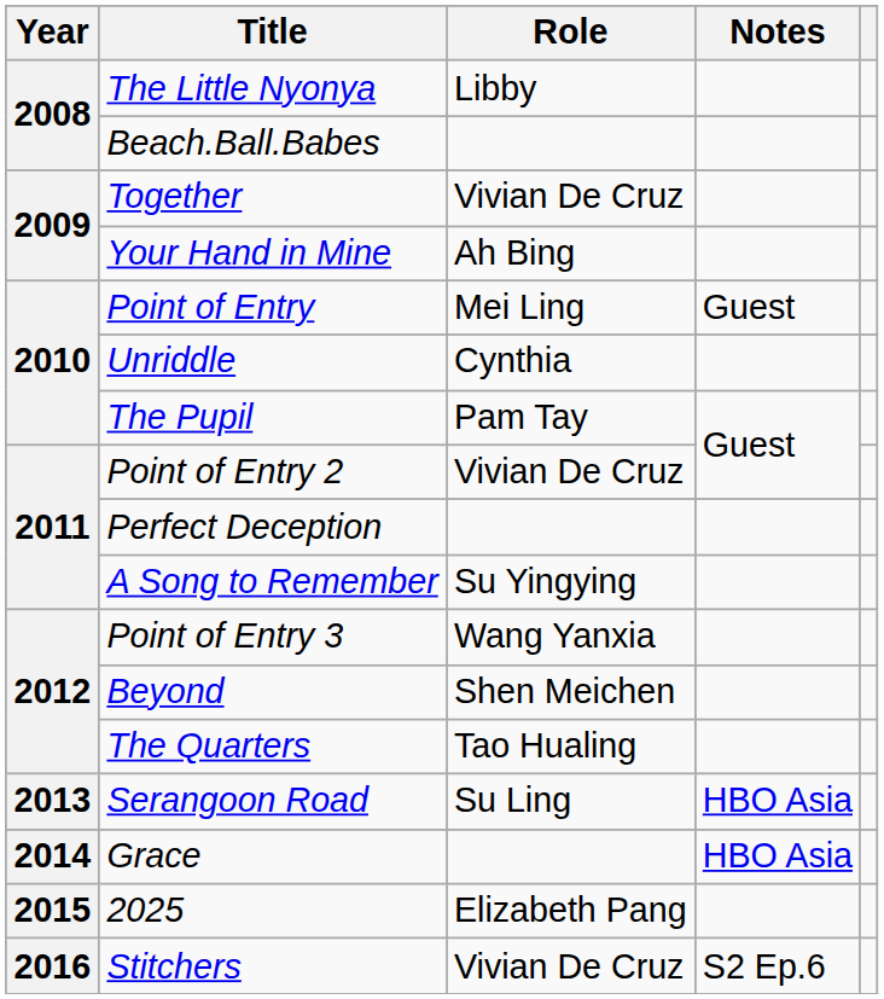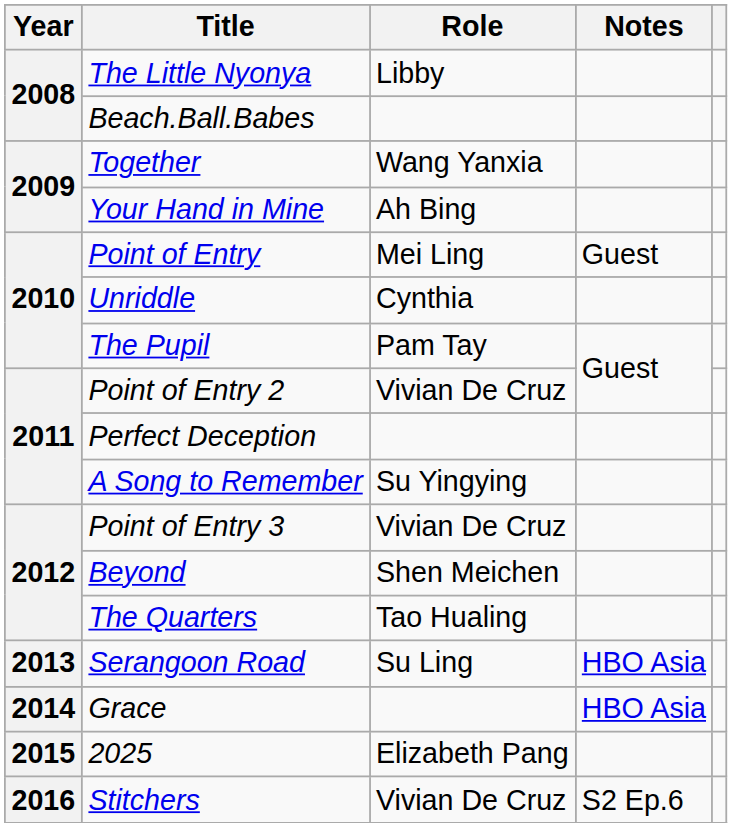Together | Role: Vivian De Cruz -> Wang Yanxia
Point of Entry 3 | Role: Wang Yanxia -> Vivian De Cruz
